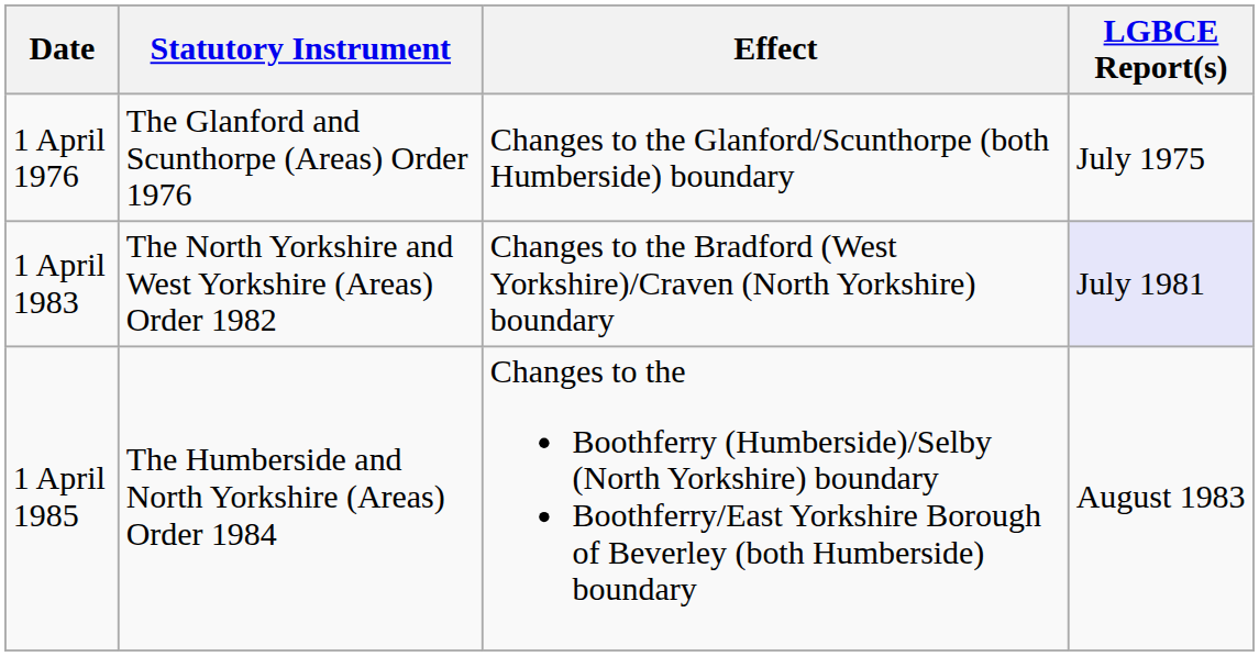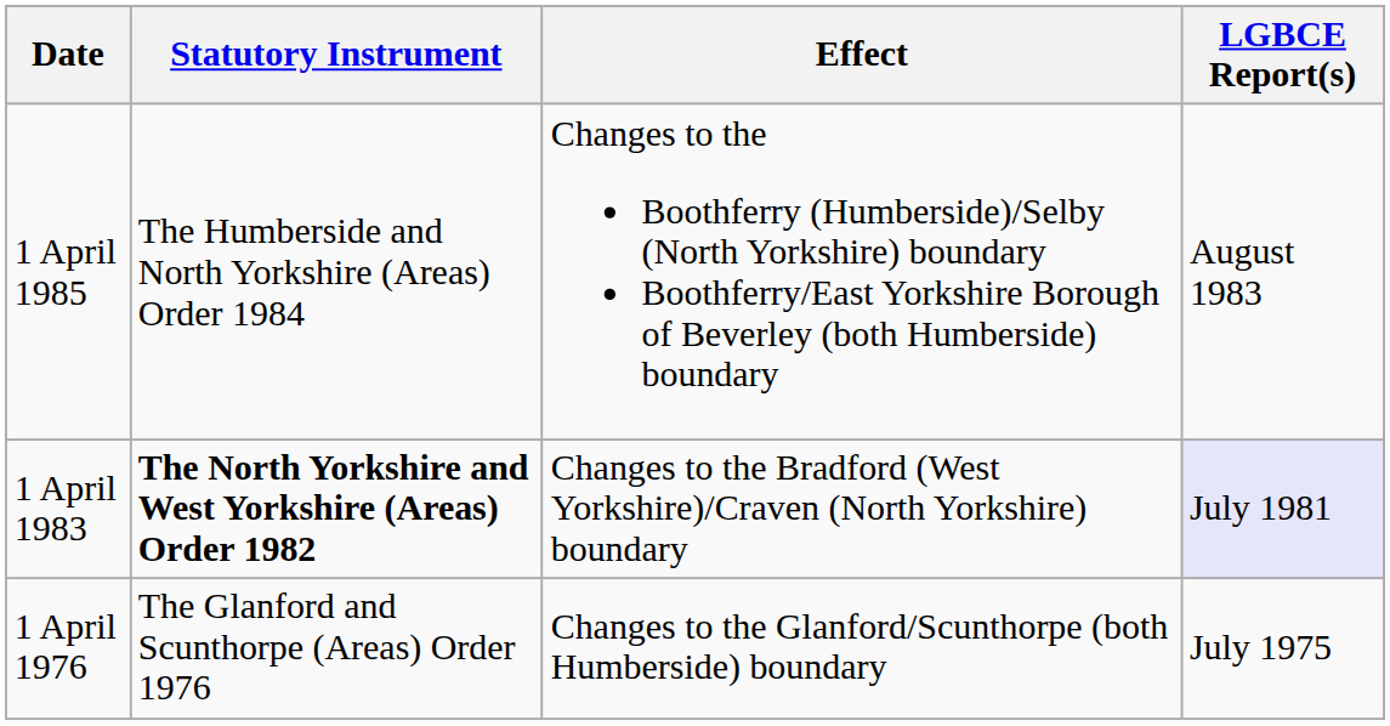rows swapped: 1 April 1976 <-> 1 April 1985
1 April 1983 | Statutory Instrument: normal -> bold
